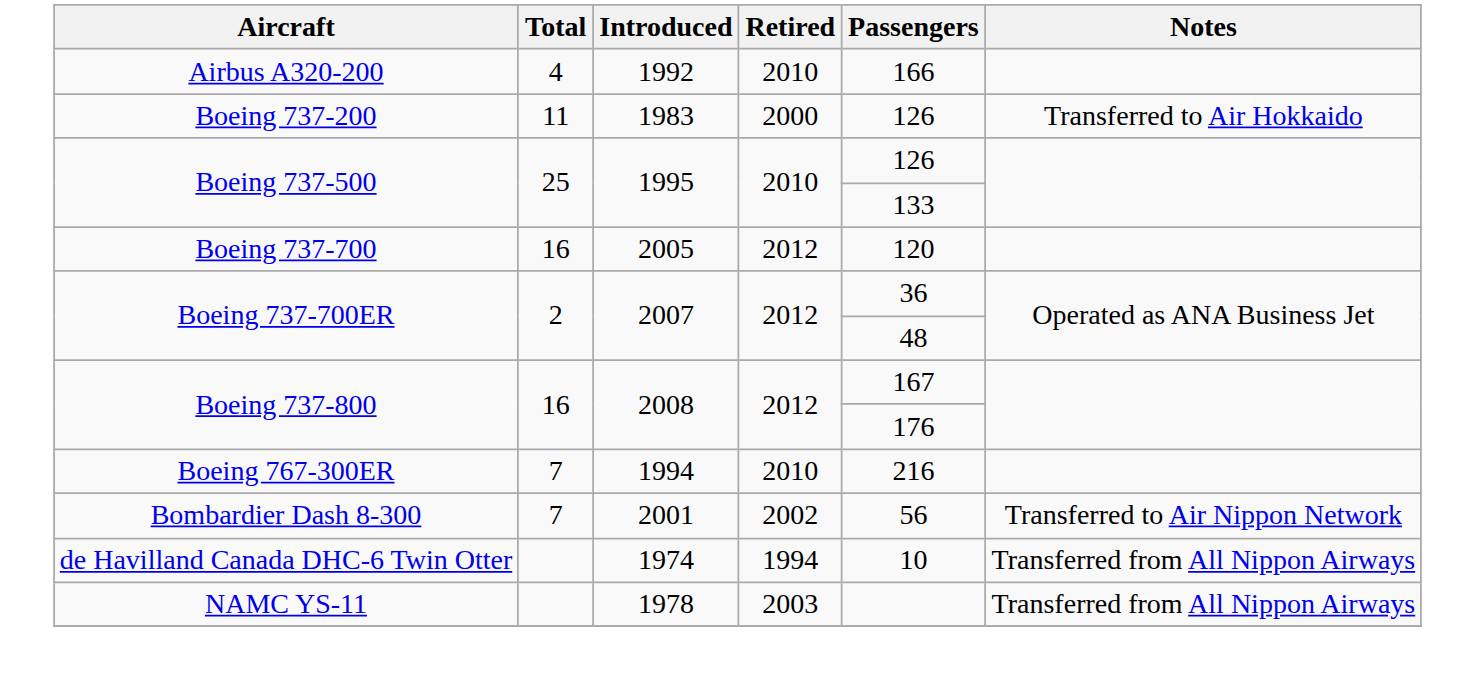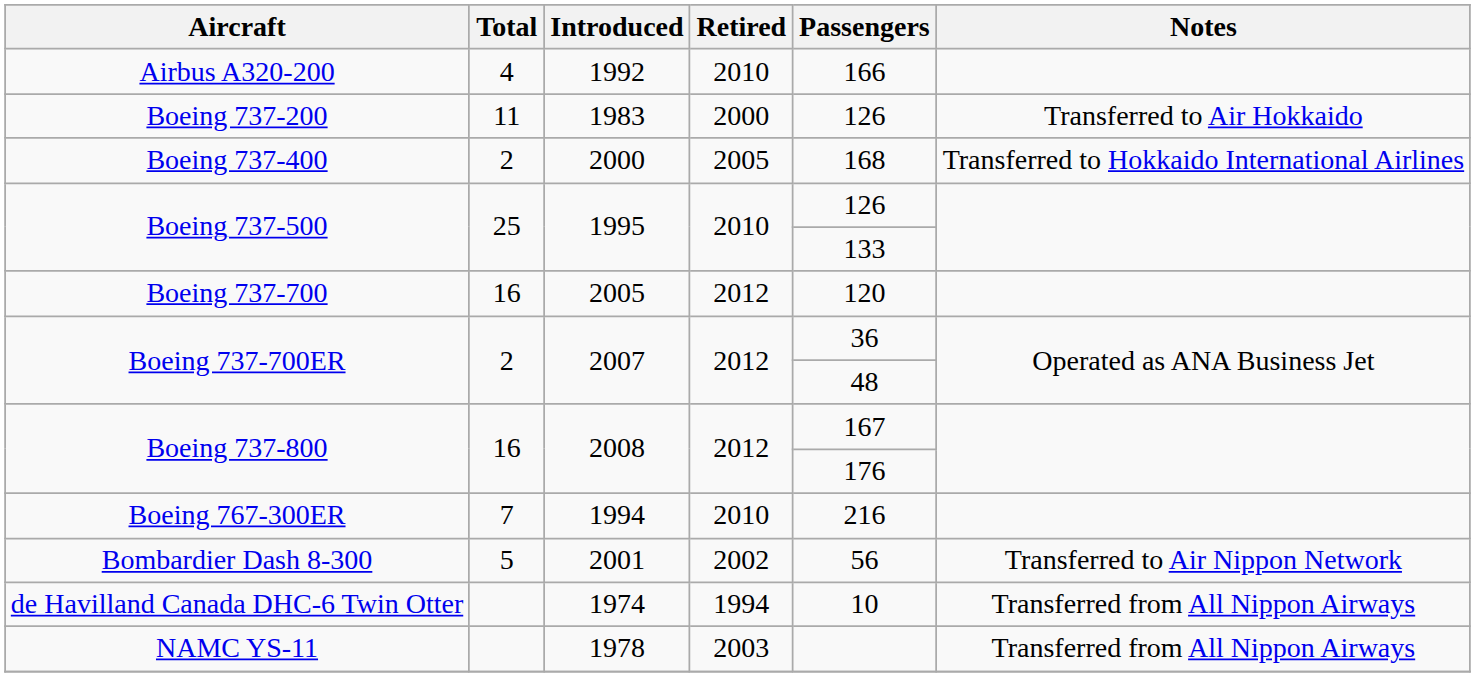+ row: Boeing 737-400 | 2 | 2000 | 2005 | 168 | Transferred to Hokkaido International Airlines
Bombardier Dash 8-300 | Total: 7 -> 5
